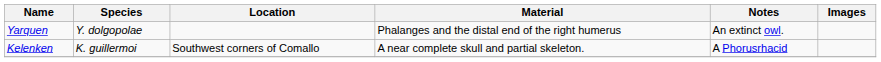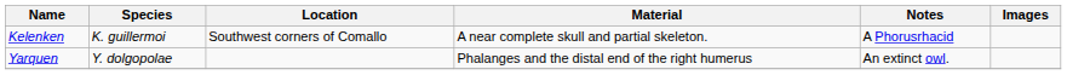rows swapped: Kelenken <-> Yarquen
